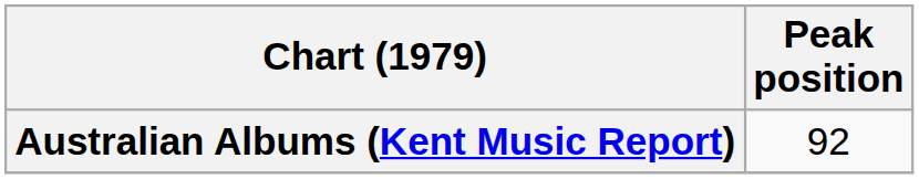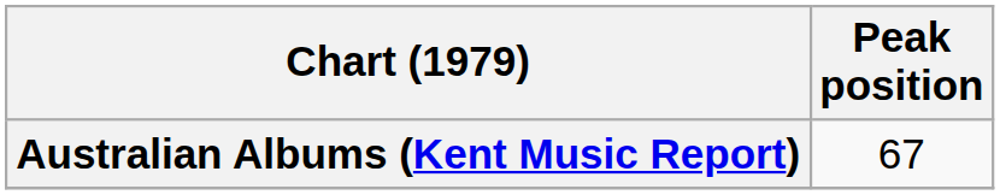Australian Albums (Kent Music Report) | Peak position: 92 -> 67
